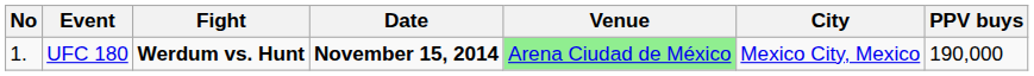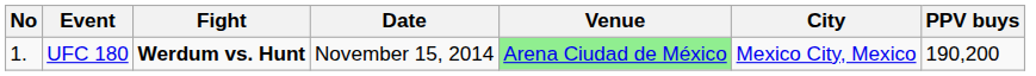UFC 180 | Date: bold -> normal
UFC 180 | PPV buys: 190,000 -> 190,200
